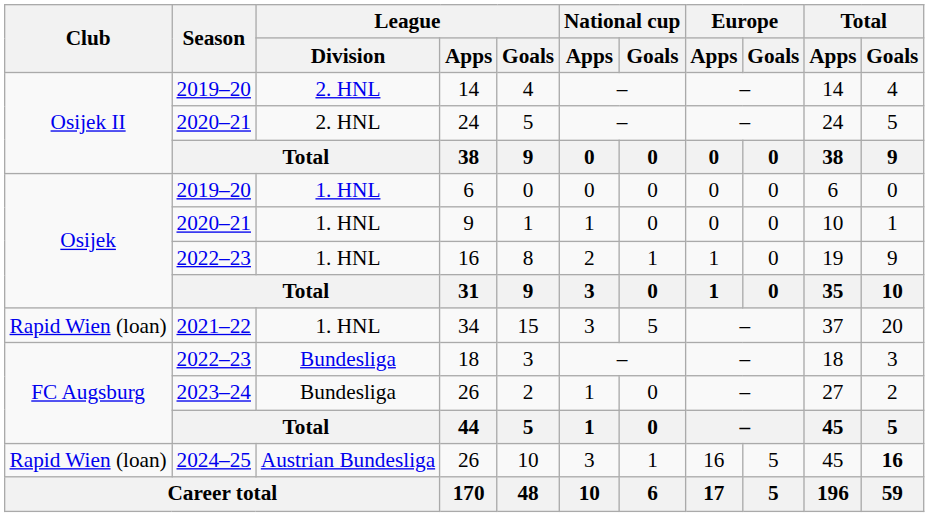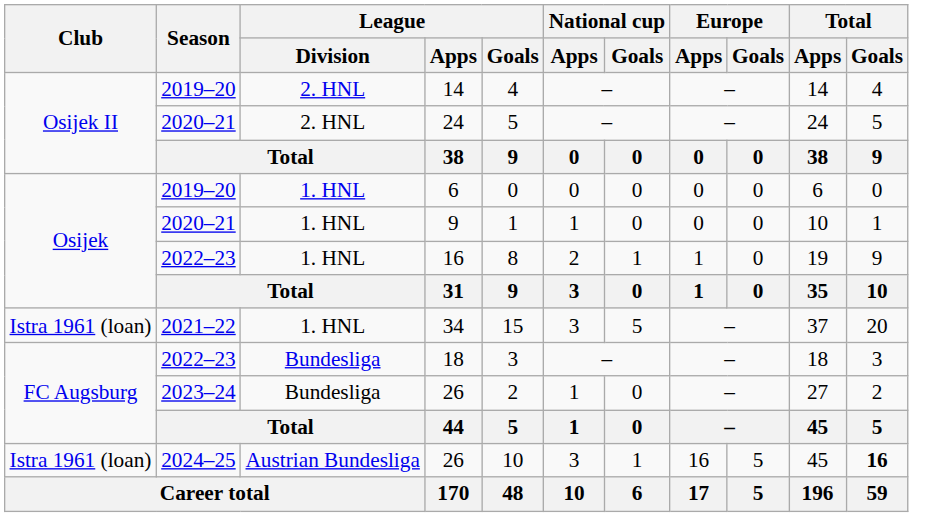34 | Club: Rapid Wien (loan) -> Istra 1961 (loan)
2024–25 / 26 | Club: Rapid Wien (loan) -> Istra 1961 (loan)
